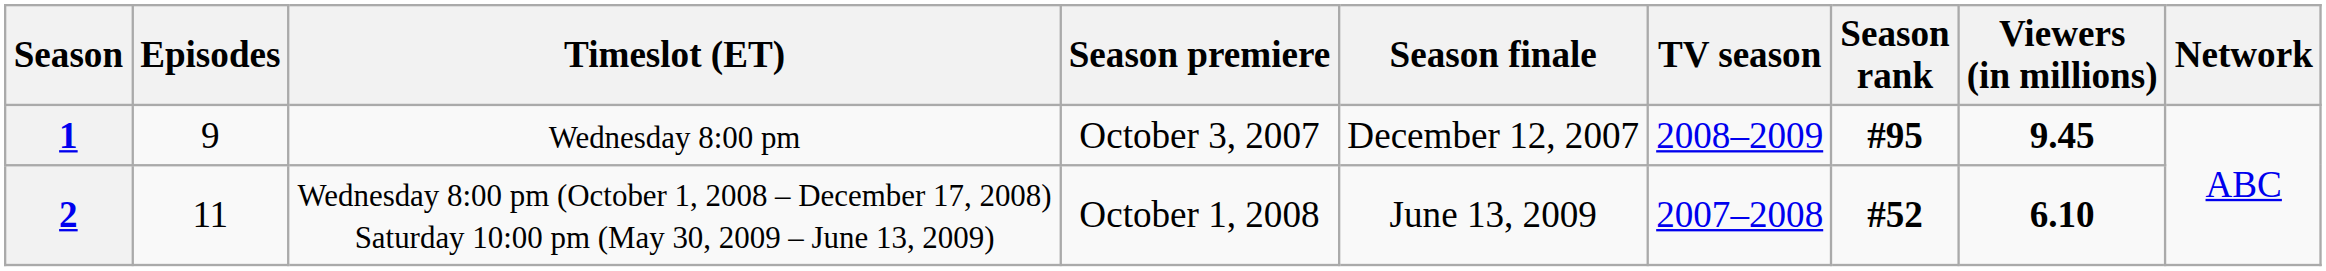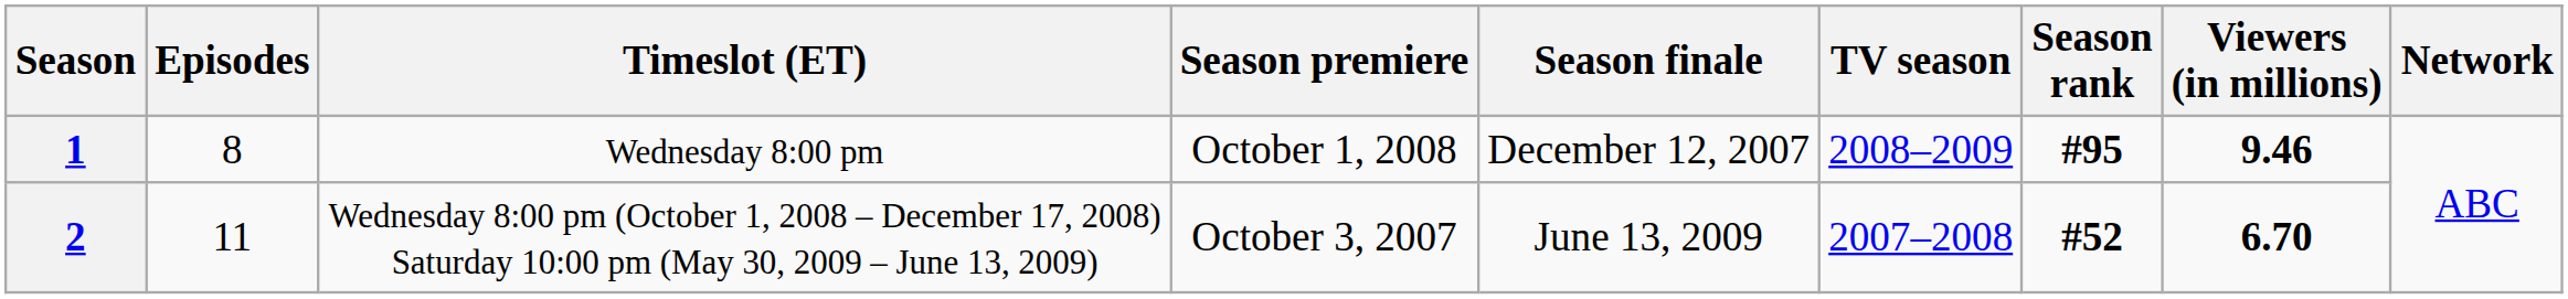1 | Episodes: 9 -> 8
1 | Season premiere: October 3, 2007 -> October 1, 2008
1 | Viewers (in millions): 9.45 -> 9.46
2 | Season premiere: October 1, 2008 -> October 3, 2007
2 | Viewers (in millions): 6.10 -> 6.70
